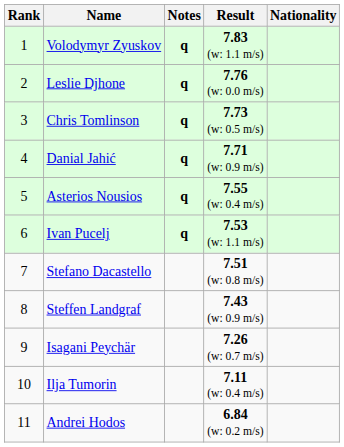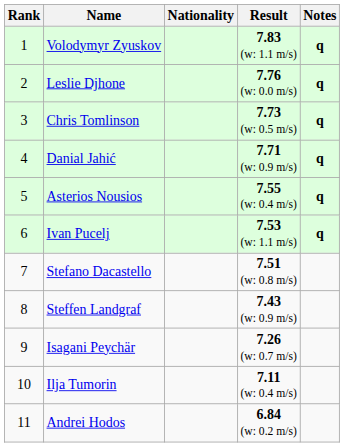columns swapped: Nationality <-> Notes
